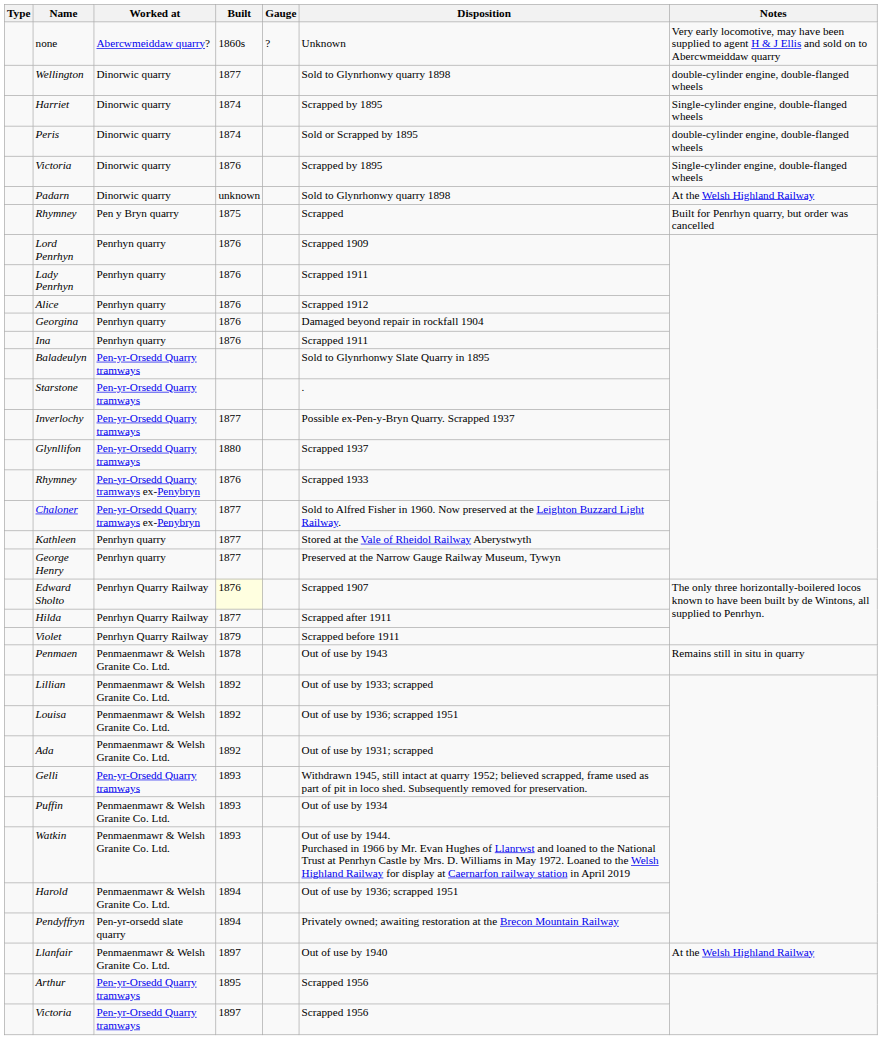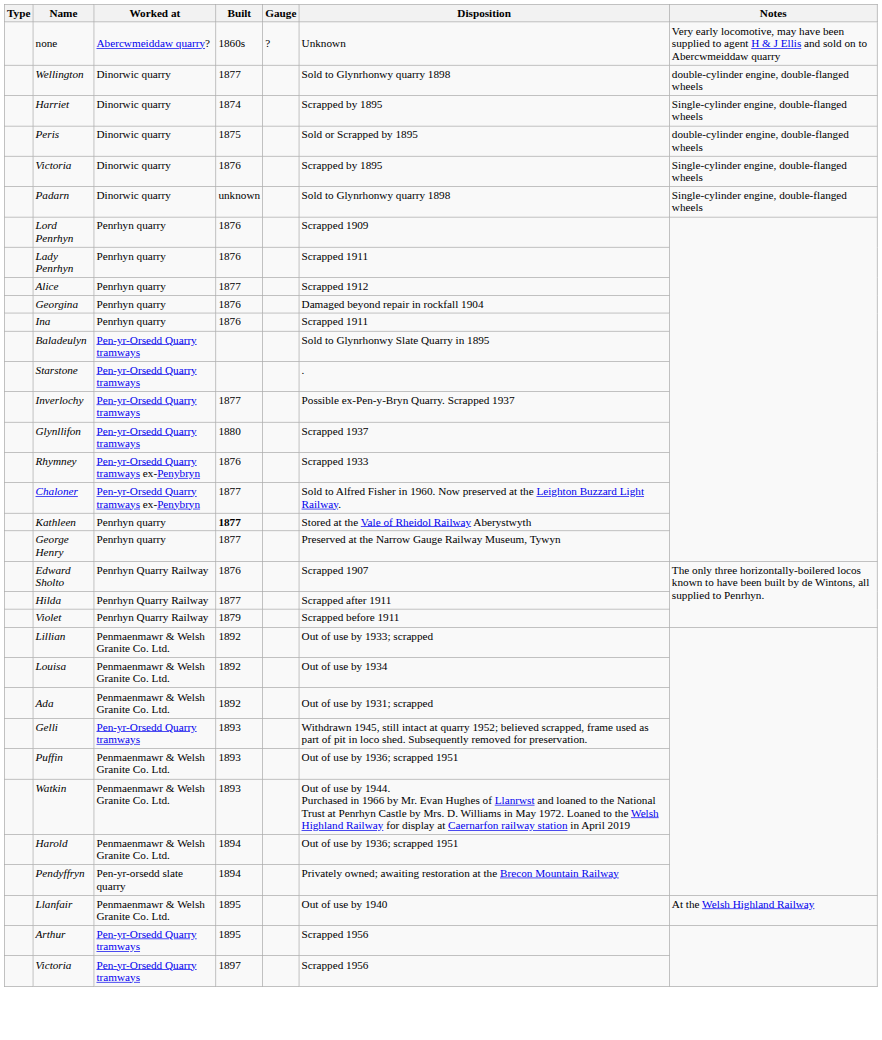Peris | Built: 1874 -> 1875
Padarn | Notes: At the Welsh Highland Railway -> Single-cylinder engine, double-flanged wheels
- row: Rhymney | Pen y Bryn quarry | 1875 | Scrapped | Built for Penrhyn quarry, but order was cancelled
Alice | Built: 1876 -> 1877
Kathleen | Built: normal -> bold
Edward Sholto | Built: lightyellow background -> no background
- row: Penmaen | Penmaenmawr & Welsh Granite Co. Ltd. | 1878 | Out of use by 1943 | Remains still in situ in quarry
Louisa | Disposition: Out of use by 1936; scrapped 1951 -> Out of use by 1934
Puffin | Disposition: Out of use by 1934 -> Out of use by 1936; scrapped 1951
Llanfair | Built: 1897 -> 1895
